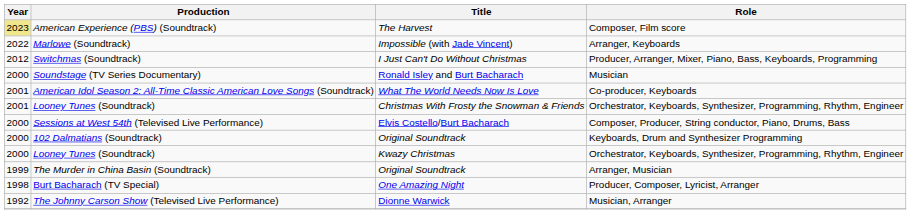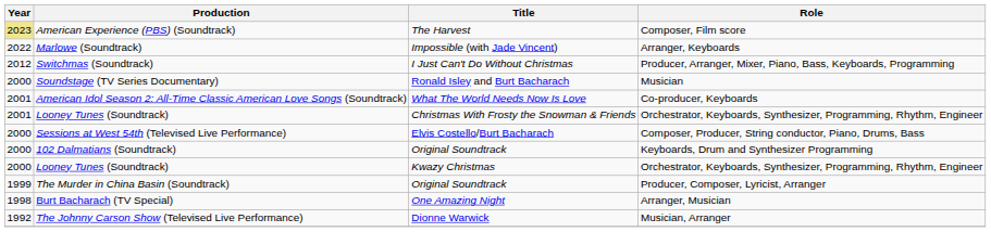The Murder in China Basin (Soundtrack) | Role: Arranger, Musician -> Producer, Composer, Lyricist, Arranger
Burt Bacharach (TV Special) | Role: Producer, Composer, Lyricist, Arranger -> Arranger, Musician
